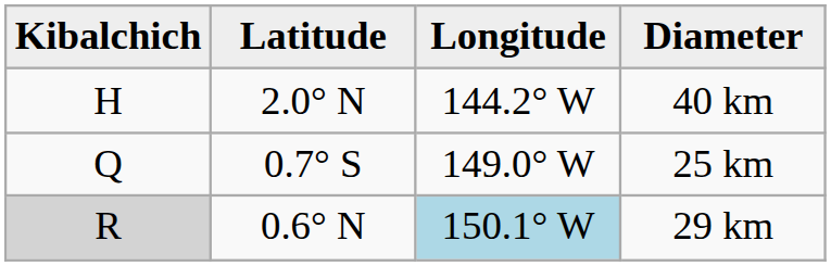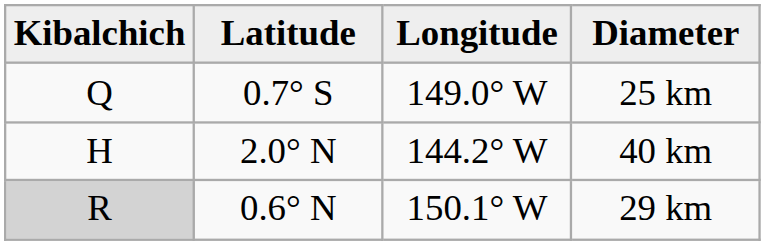rows swapped: 40 km <-> 25 km
29 km | Longitude: lightblue background -> no background
